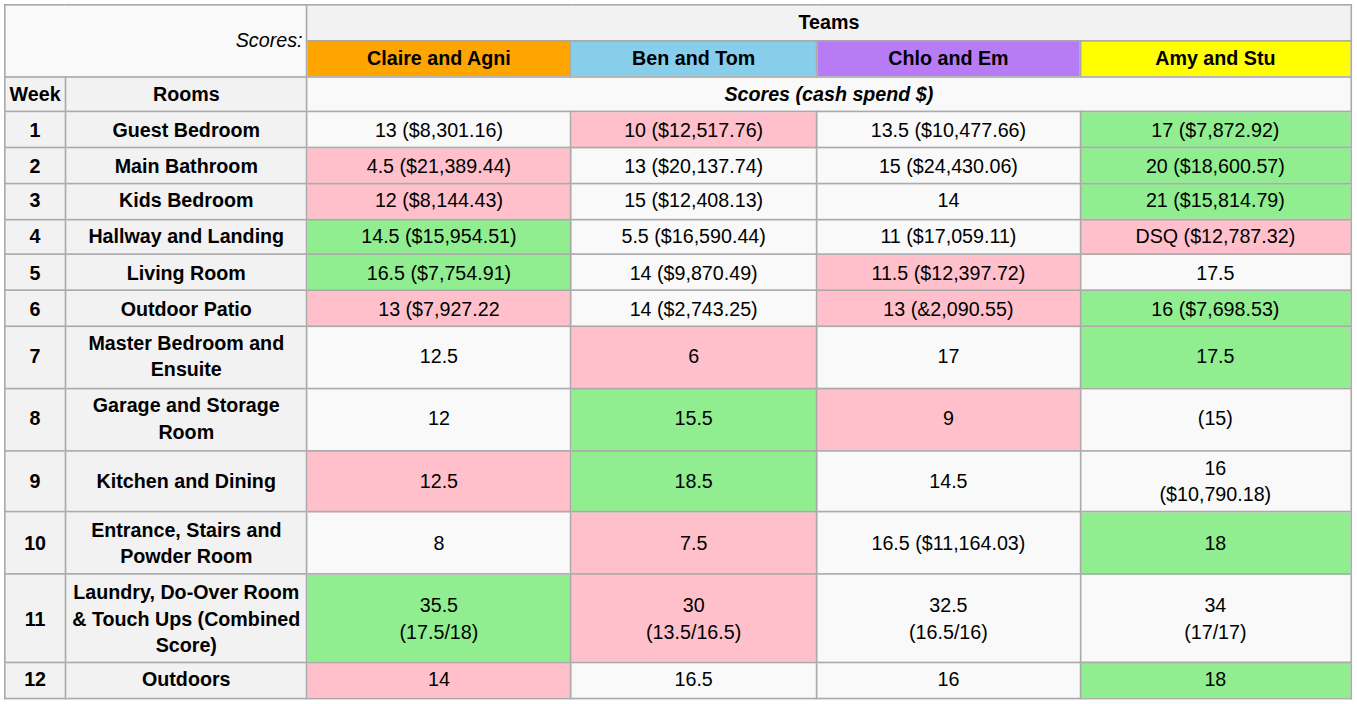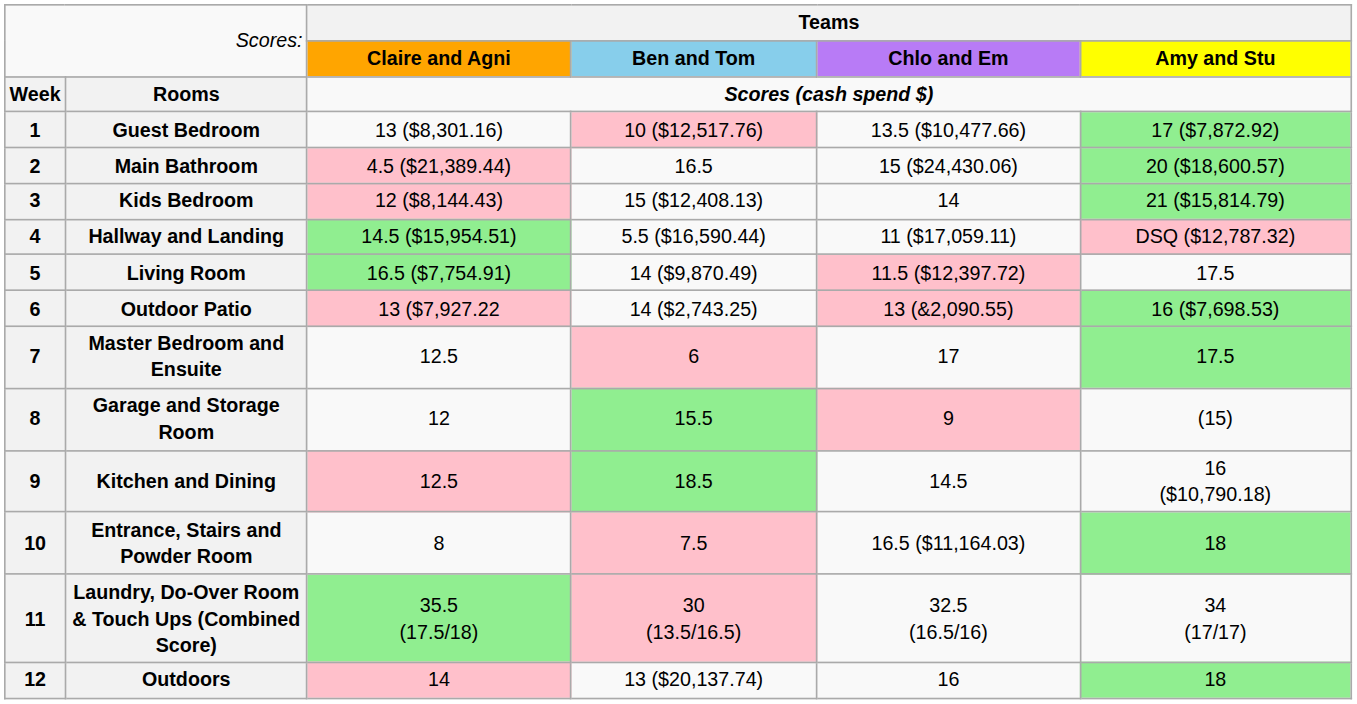Main Bathroom | column 4: 13 ($20,137.74) -> 16.5
Outdoors | column 4: 16.5 -> 13 ($20,137.74)
